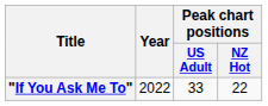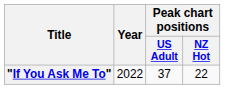"If You Ask Me To" | Peak chart positions / US Adult: 33 -> 37
